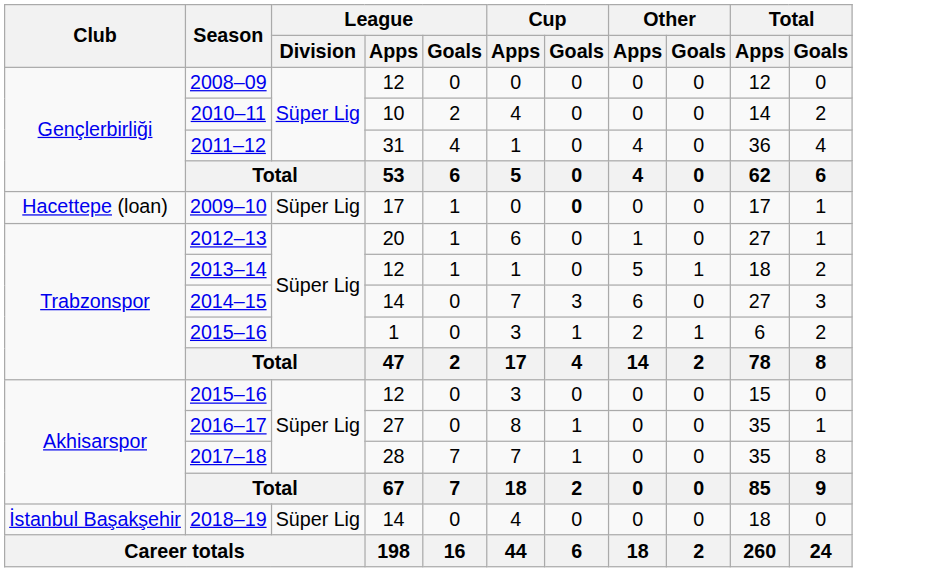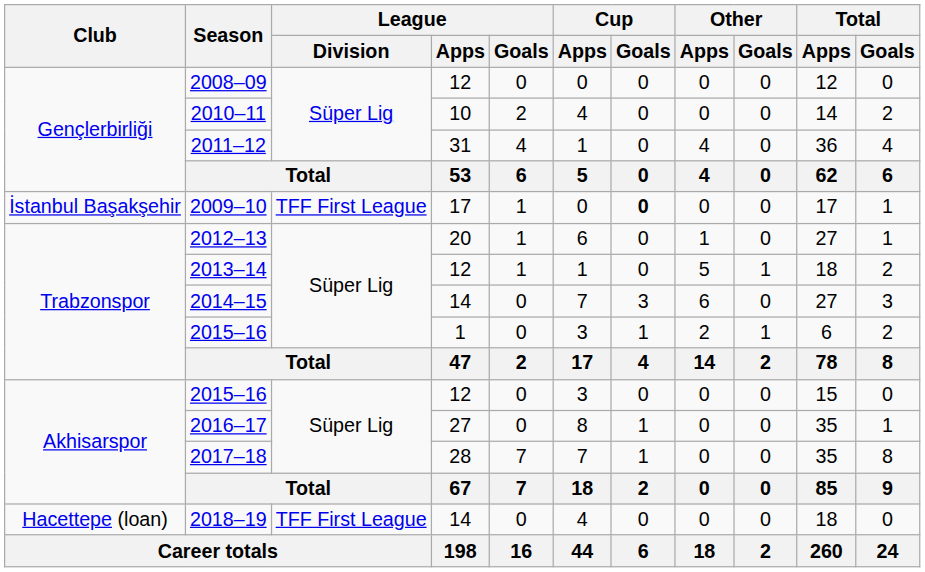2009–10 | Club: Hacettepe (loan) -> İstanbul Başakşehir
2009–10 | League / Division: Süper Lig -> TFF First League
2018–19 | Club: İstanbul Başakşehir -> Hacettepe (loan)
2018–19 | League / Division: Süper Lig -> TFF First League
